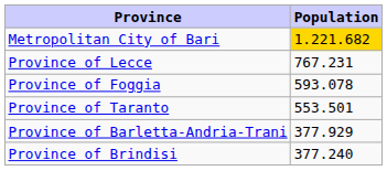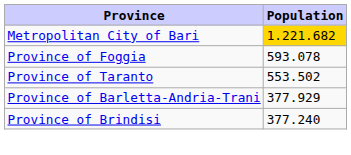- row: Province of Lecce | 767.231
Province of Taranto | Population: 553.501 -> 553.502
